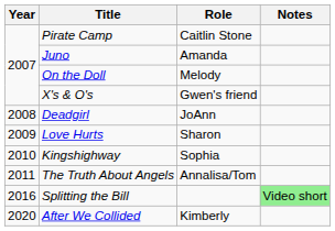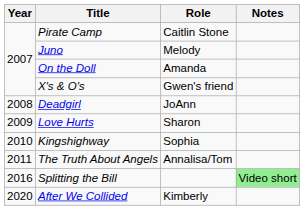Juno | Role: Amanda -> Melody
On the Doll | Role: Melody -> Amanda
